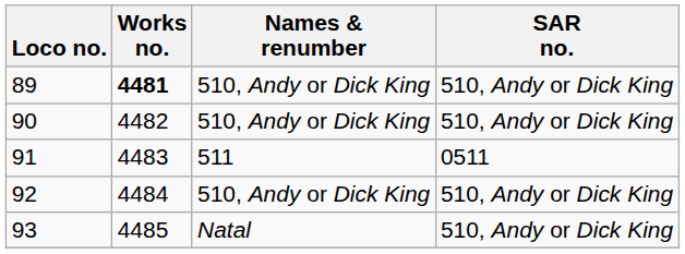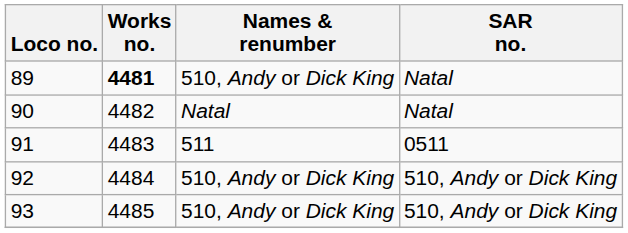89 | SAR no.: 510, Andy or Dick King -> Natal
90 | Names & renumber: 510, Andy or Dick King -> Natal
90 | SAR no.: 510, Andy or Dick King -> Natal
93 | Names & renumber: Natal -> 510, Andy or Dick King
